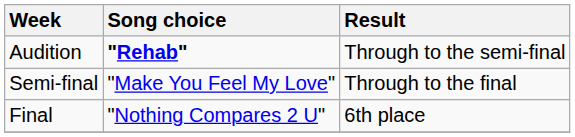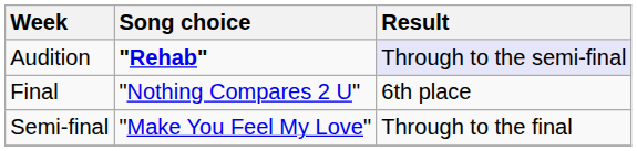Audition | Result: no background -> lavender background
rows swapped: Semi-final <-> Final
